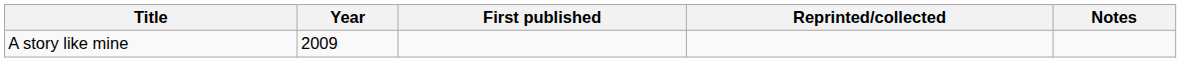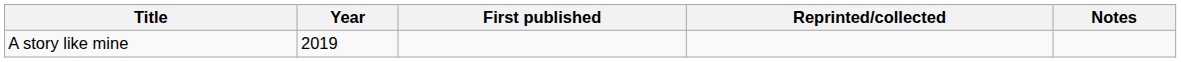A story like mine | Year: 2009 -> 2019
